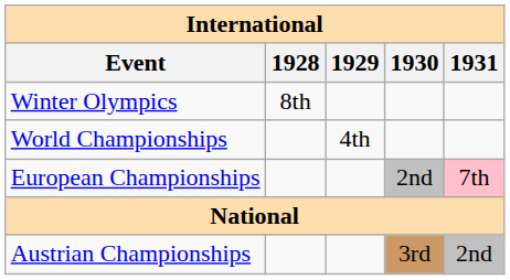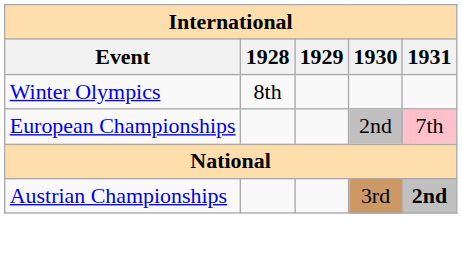- row: World Championships | 4th
Austrian Championships | 1931: normal -> bold
